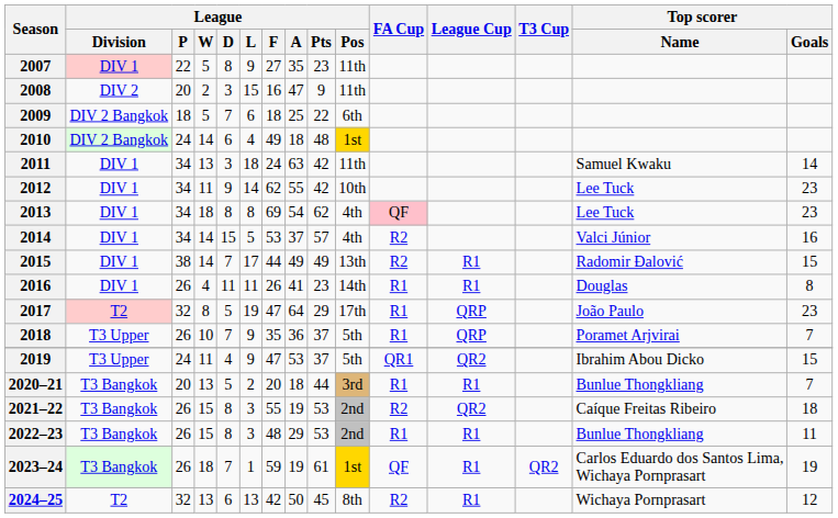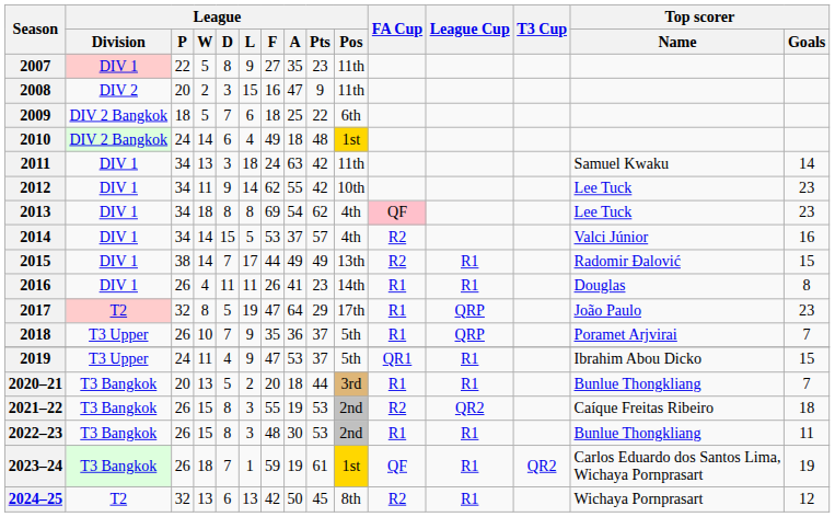2019 | League Cup: QR2 -> R1
2022–23 | League / A: 29 -> 30
